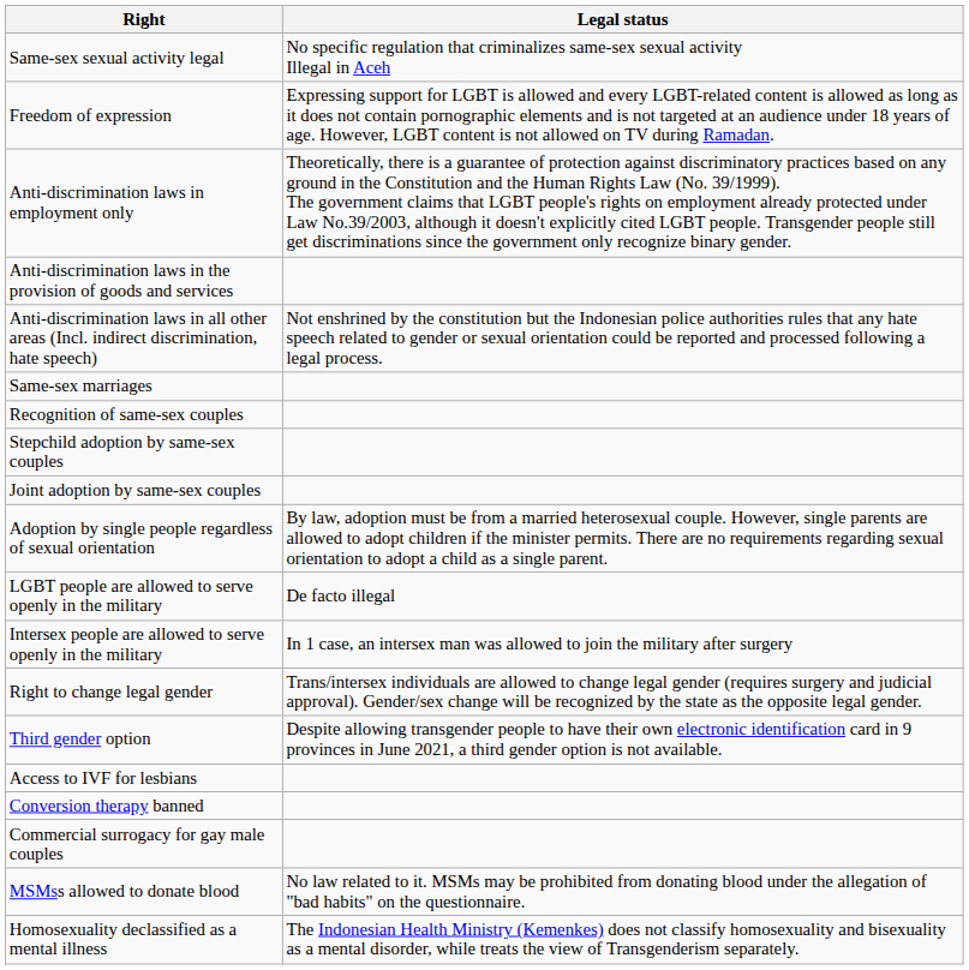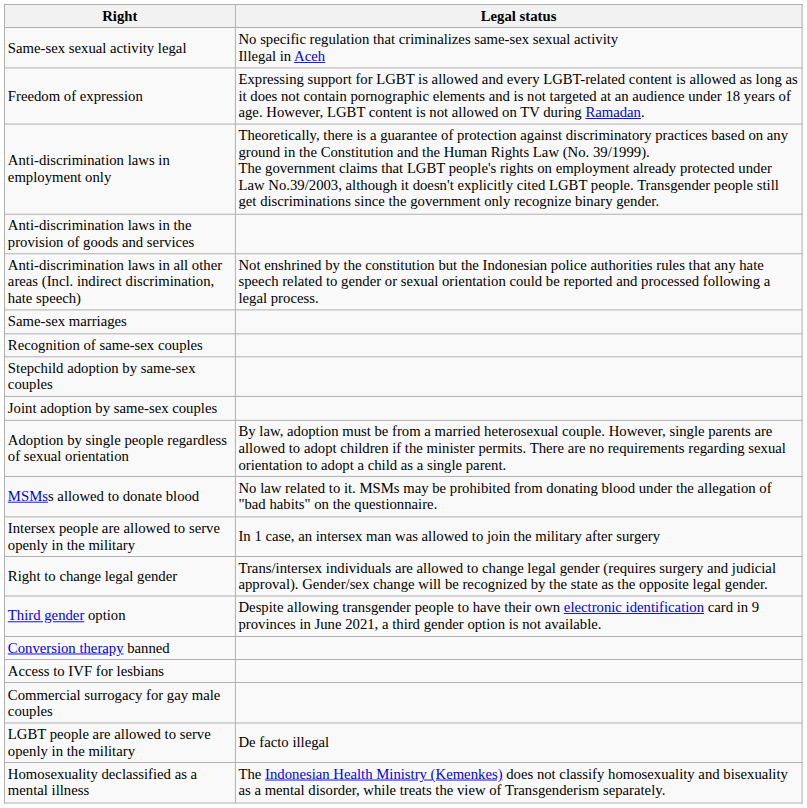rows swapped: LGBT people are allowed to serve openly in the military <-> MSMss allowed to donate blood
rows swapped: Access to IVF for lesbians <-> Conversion therapy banned
